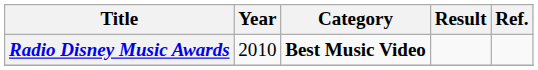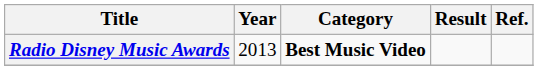Radio Disney Music Awards | Year: 2010 -> 2013
